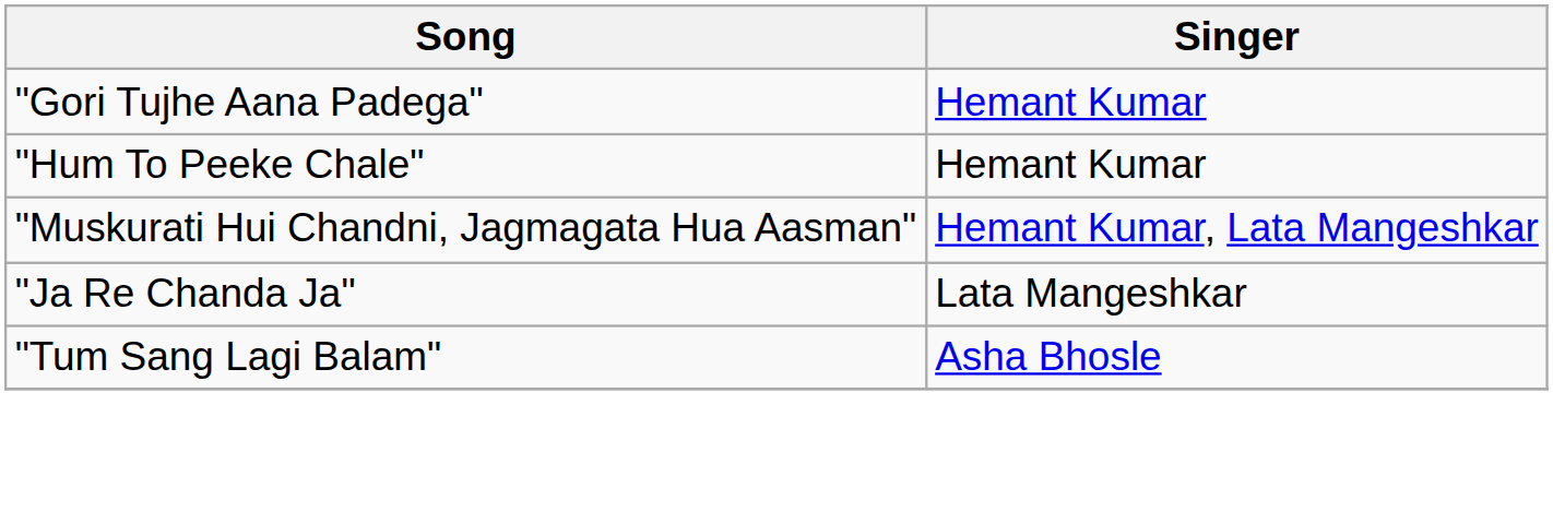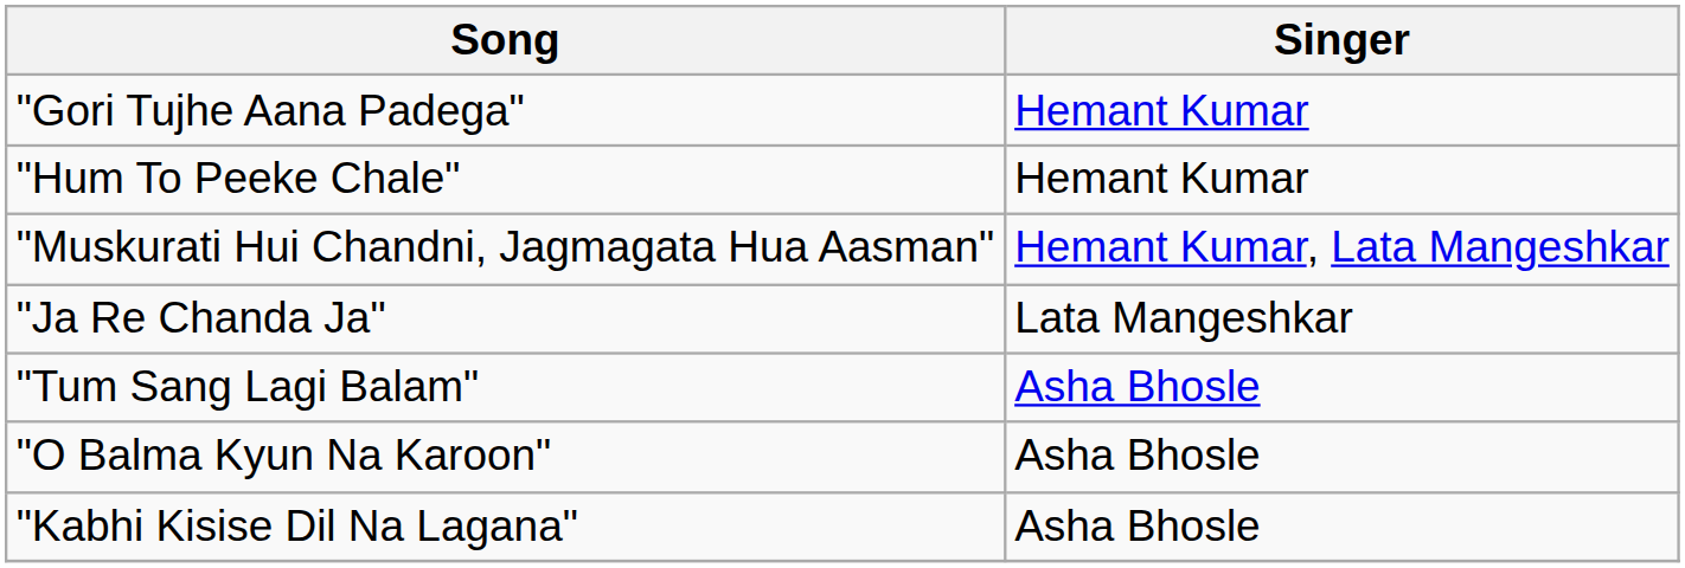+ row: "O Balma Kyun Na Karoon" | Asha Bhosle
+ row: "Kabhi Kisise Dil Na Lagana" | Asha Bhosle
